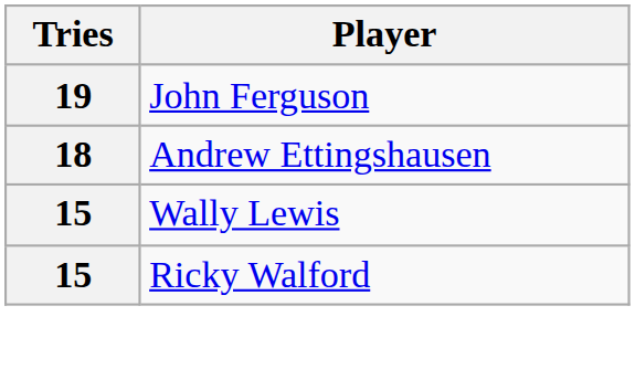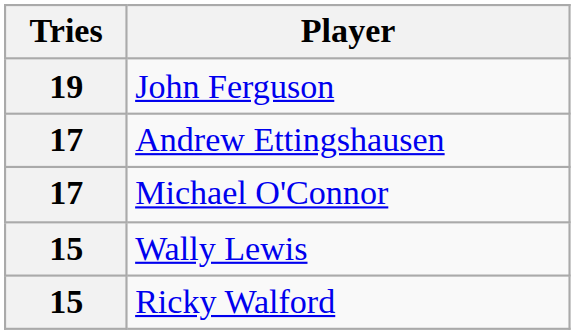Andrew Ettingshausen | Tries: 18 -> 17
+ row: 17 | Michael O'Connor
